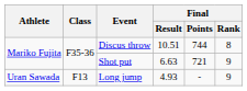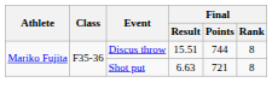Discus throw | Final / Result: 10.51 -> 15.51
Shot put | Final / Rank: 9 -> 8
- row: Uran Sawada | F13 | Long jump | 4.93 | - | 9
